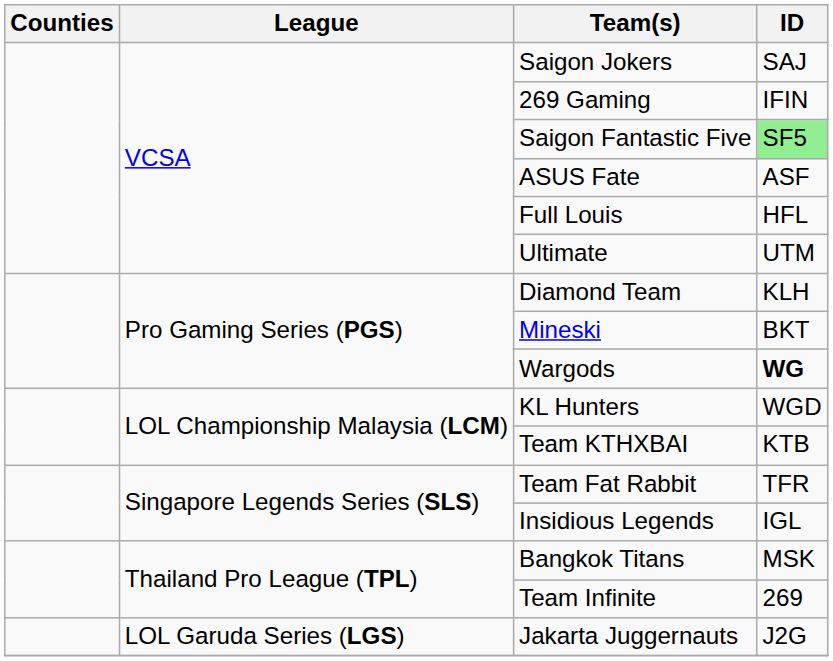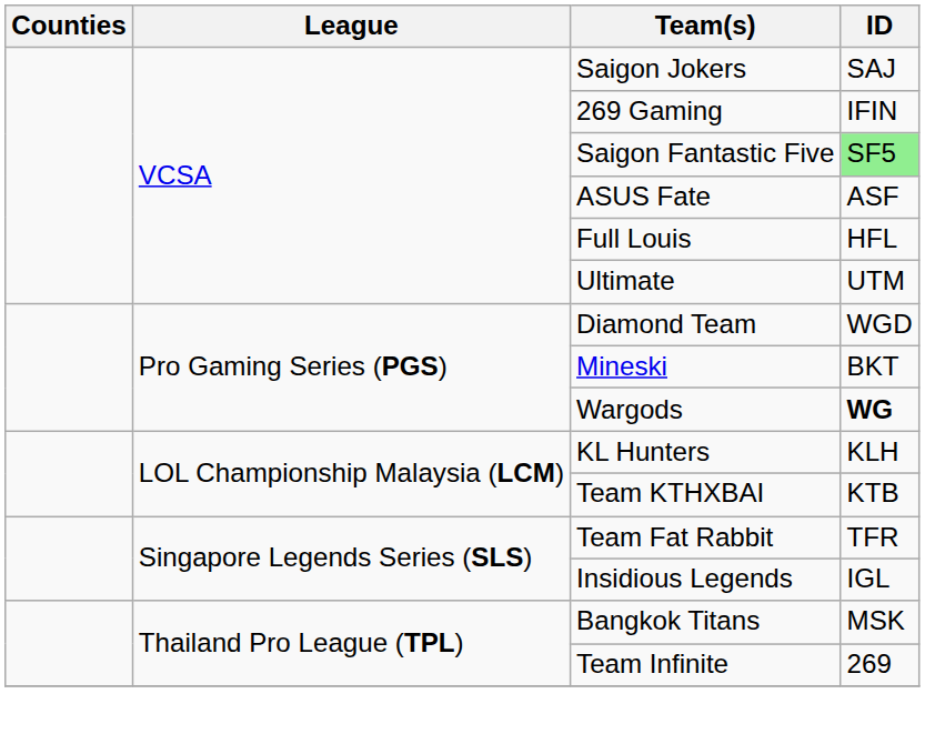Diamond Team | ID: KLH -> WGD
KL Hunters | ID: WGD -> KLH
- row: LOL Garuda Series (LGS) | Jakarta Juggernauts | J2G
